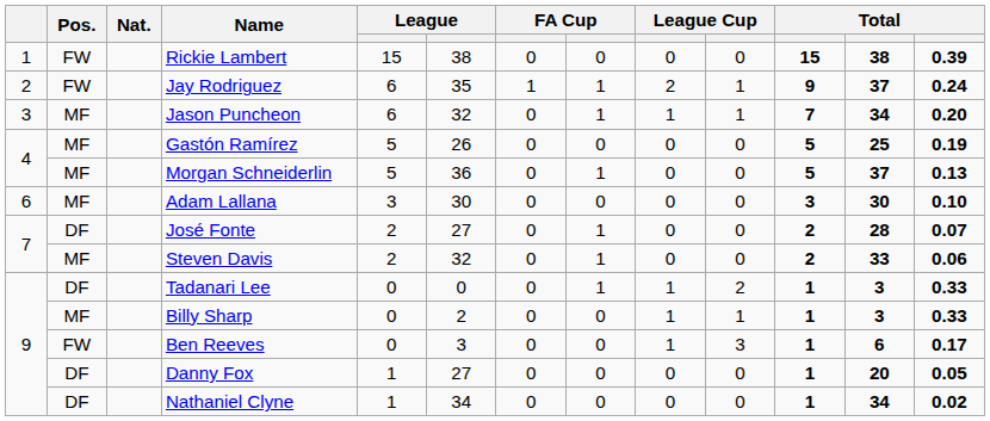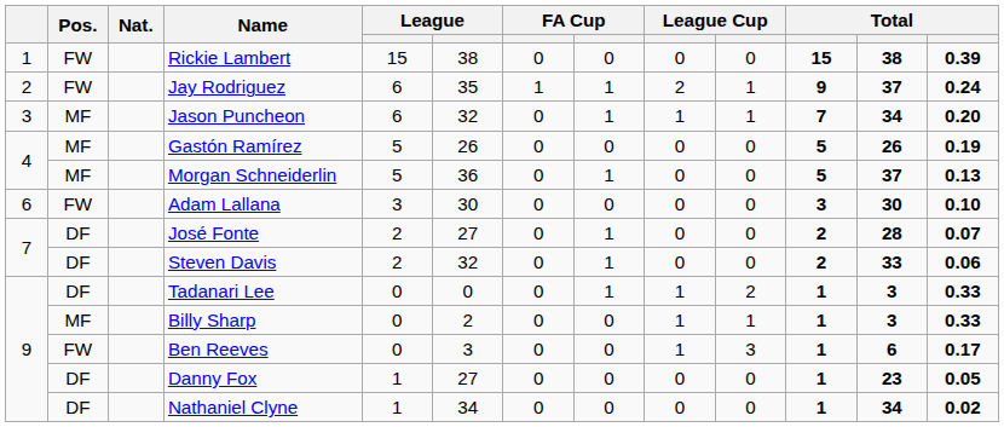Gastón Ramírez | column 12: 25 -> 26
Adam Lallana | Pos.: MF -> FW
Steven Davis | Pos.: MF -> DF
Danny Fox | column 12: 20 -> 23
